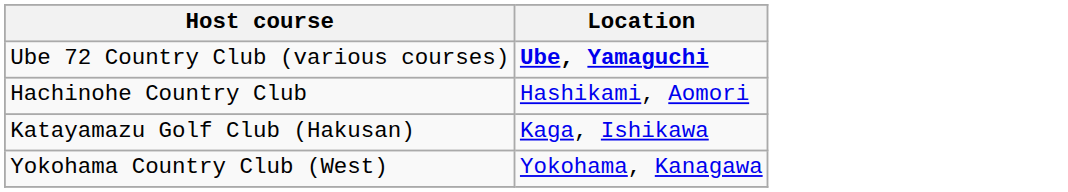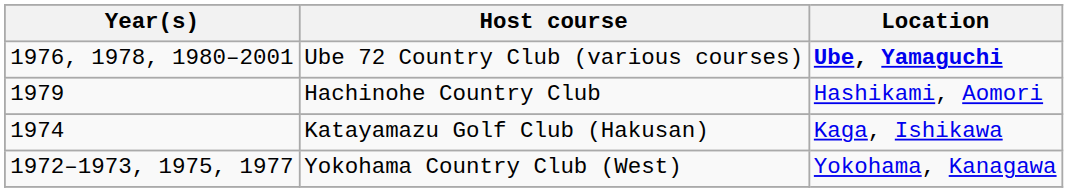+ column: Year(s) | 1976, 1978, 1980–2001 | 1979 | 1974 | 1972–1973, 1975, 1977
